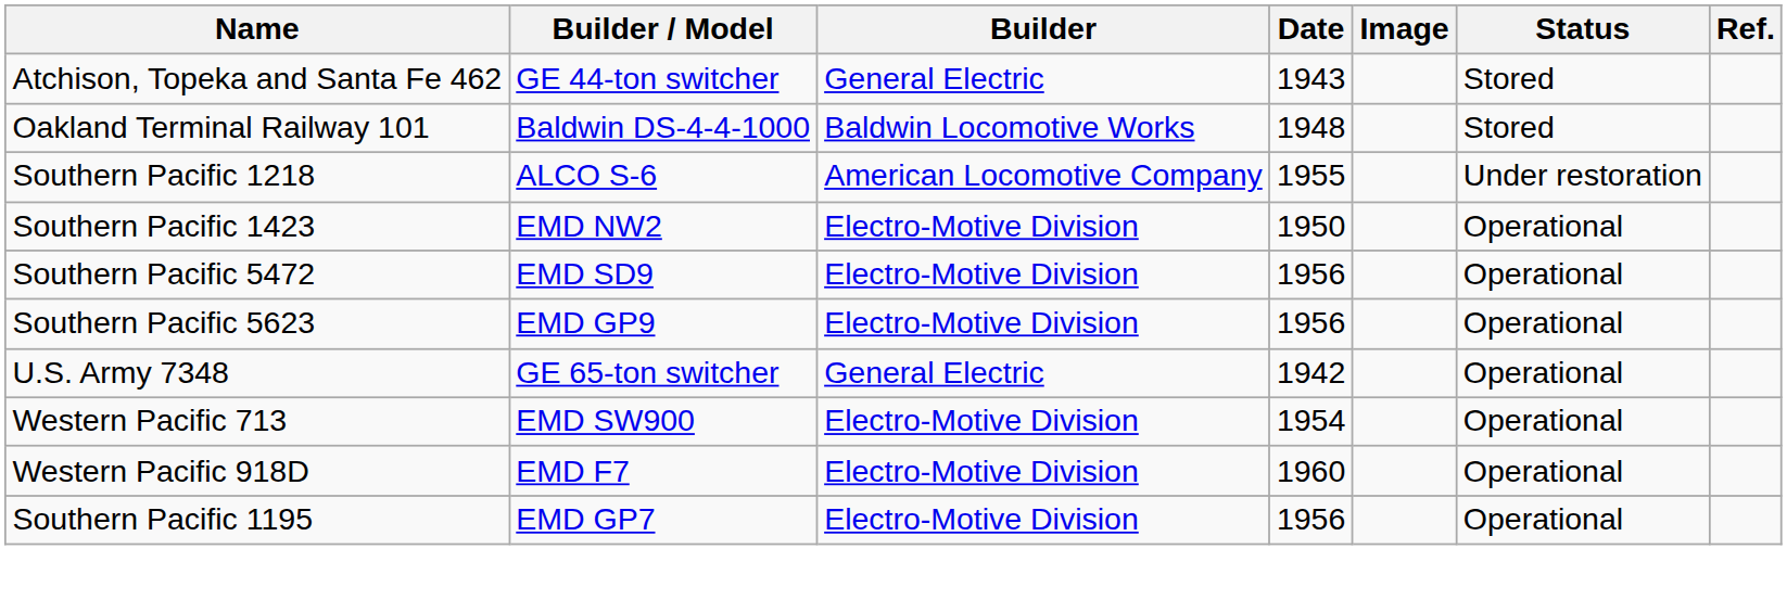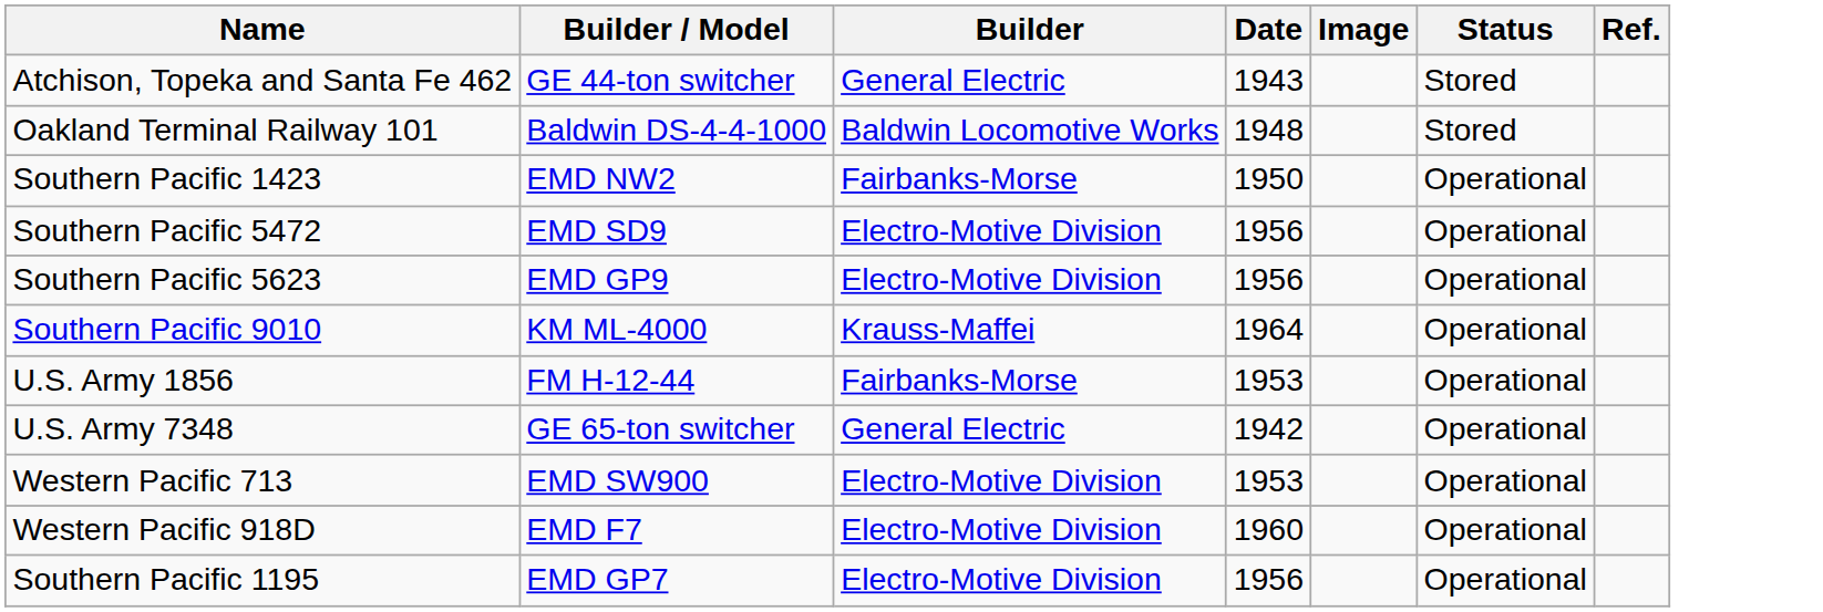- row: Southern Pacific 1218 | ALCO S-6 | American Locomotive Company | 1955 | Under restoration
Southern Pacific 1423 | Builder: Electro-Motive Division -> Fairbanks-Morse
+ row: Southern Pacific 9010 | KM ML-4000 | Krauss-Maffei | 1964 | Operational
+ row: U.S. Army 1856 | FM H-12-44 | Fairbanks-Morse | 1953 | Operational
Western Pacific 713 | Date: 1954 -> 1953
